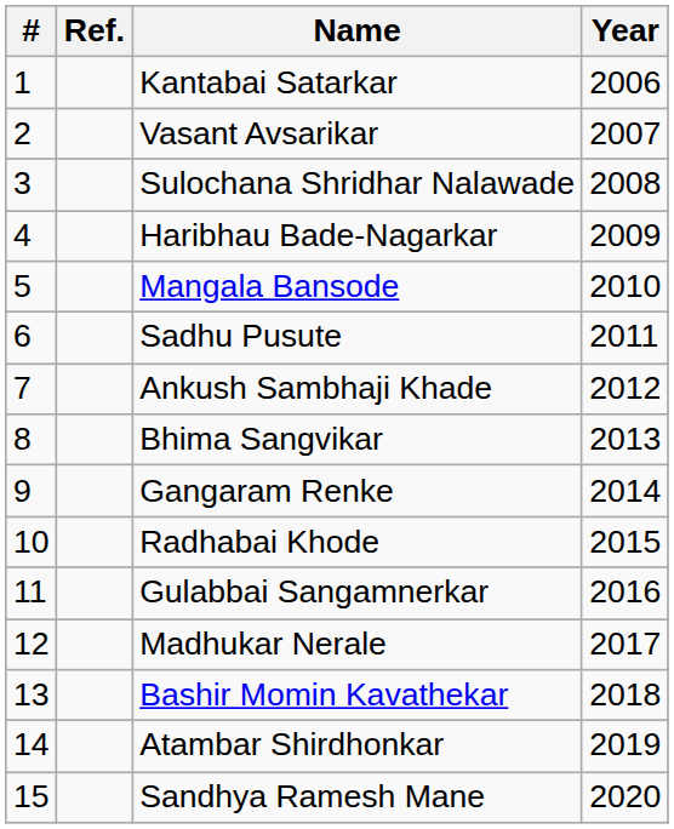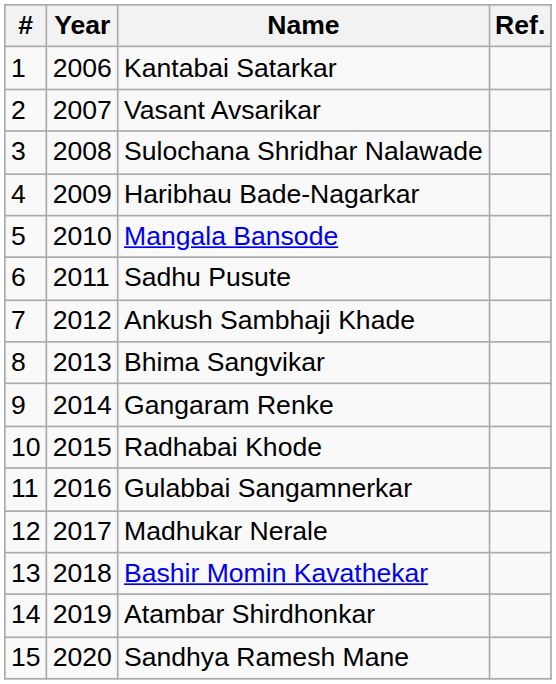columns swapped: Year <-> Ref.
